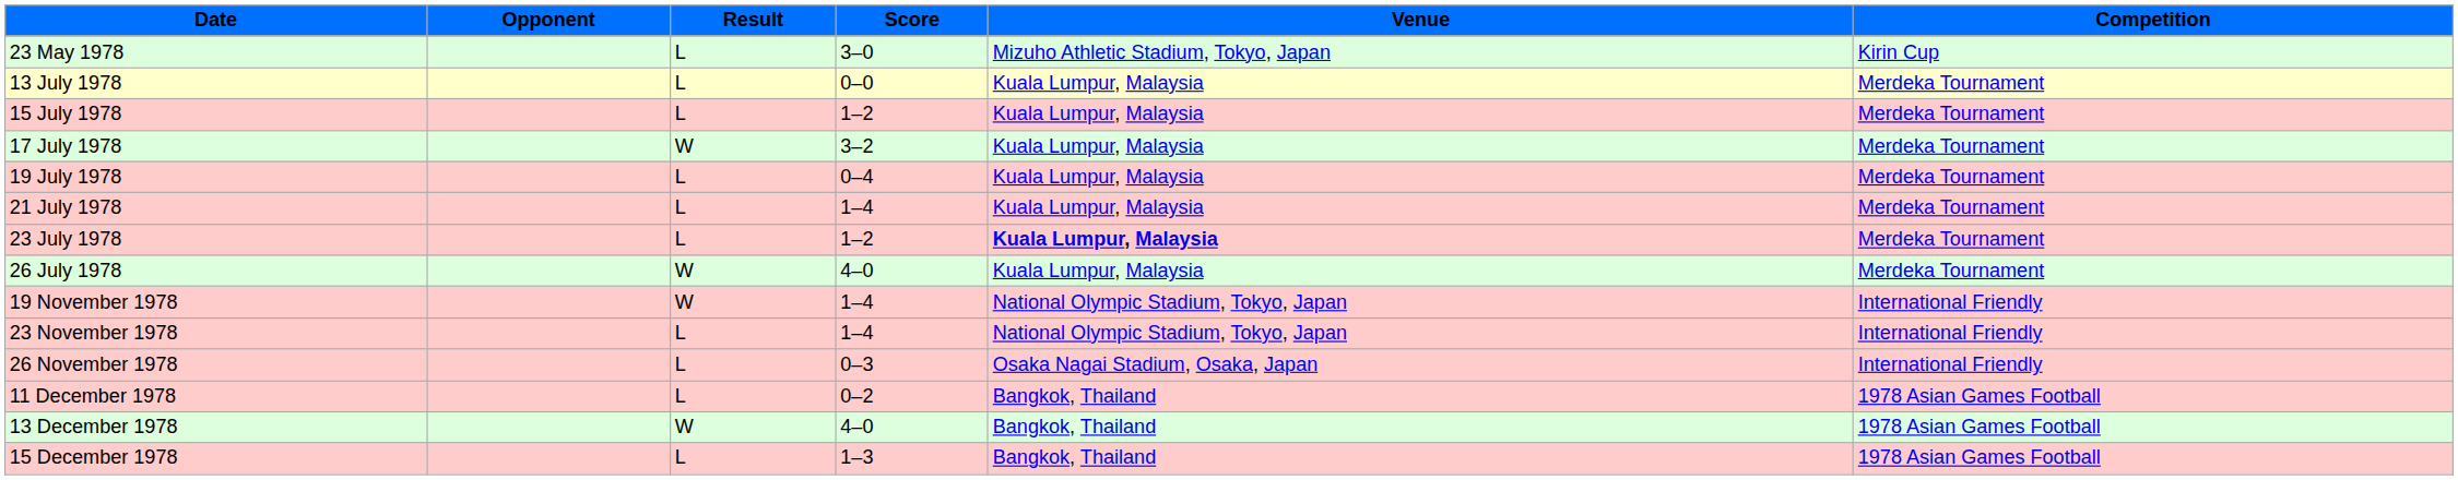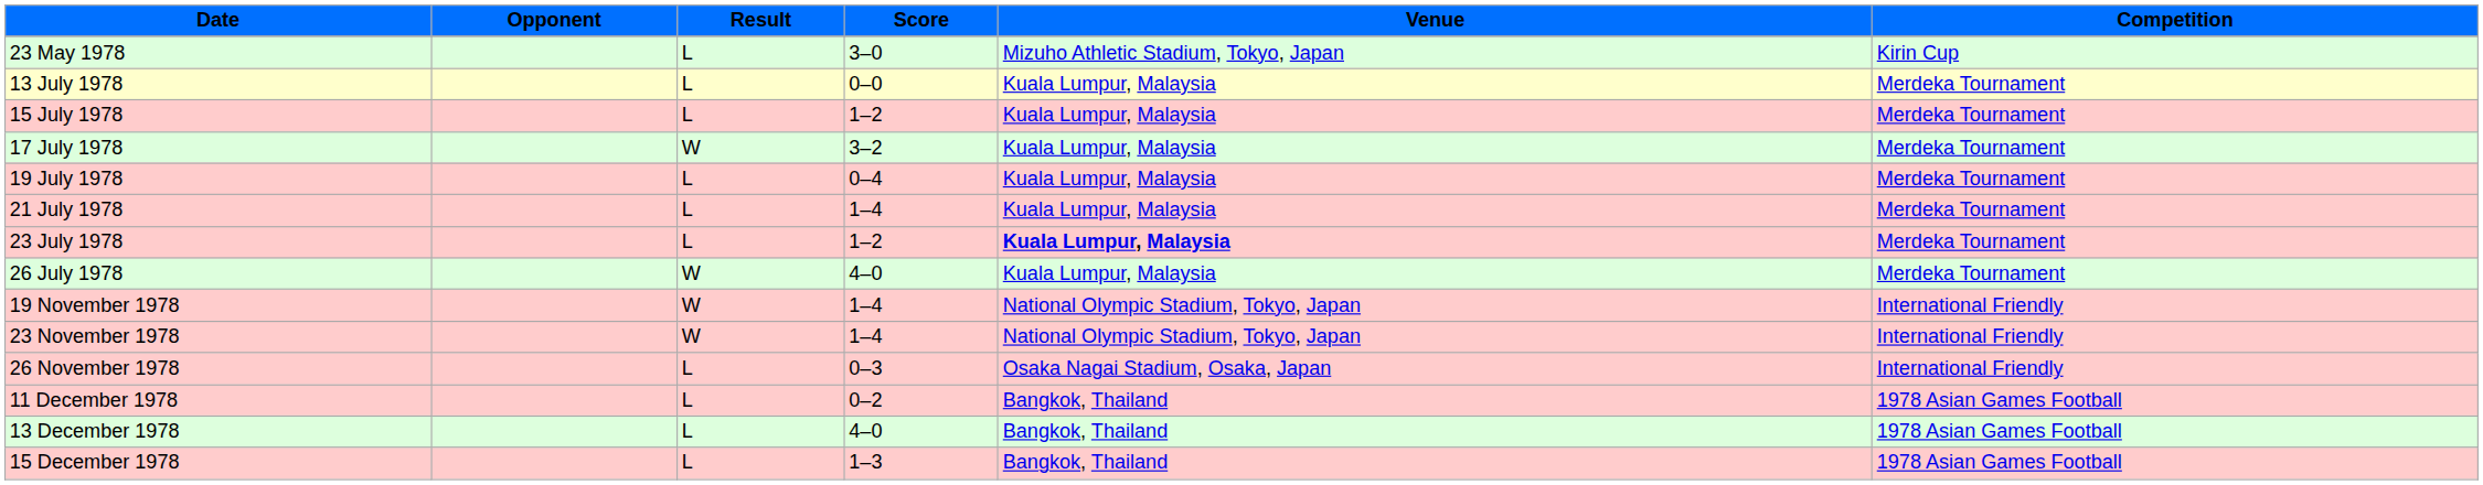23 November 1978 | Result: L -> W
13 December 1978 | Result: W -> L
